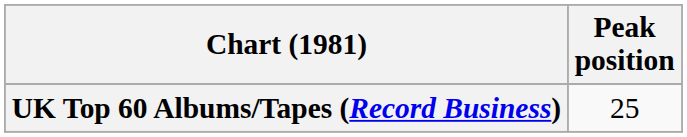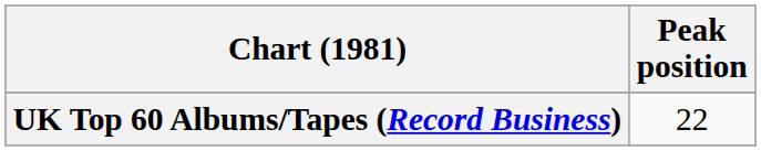UK Top 60 Albums/Tapes (Record Business) | Peak position: 25 -> 22
